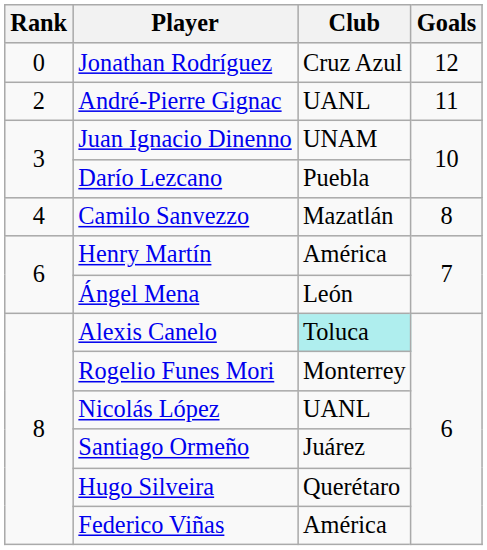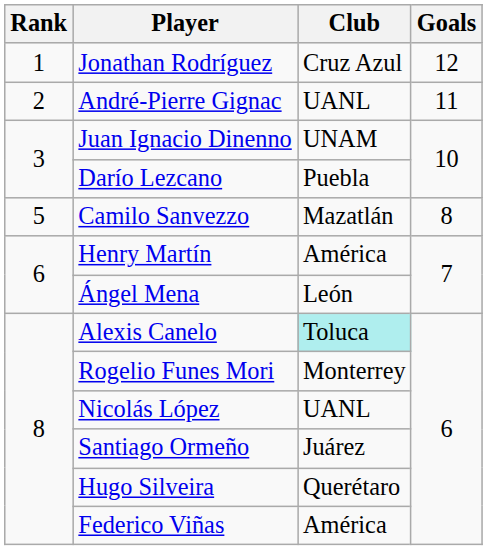Jonathan Rodríguez | Rank: 0 -> 1
Camilo Sanvezzo | Rank: 4 -> 5
